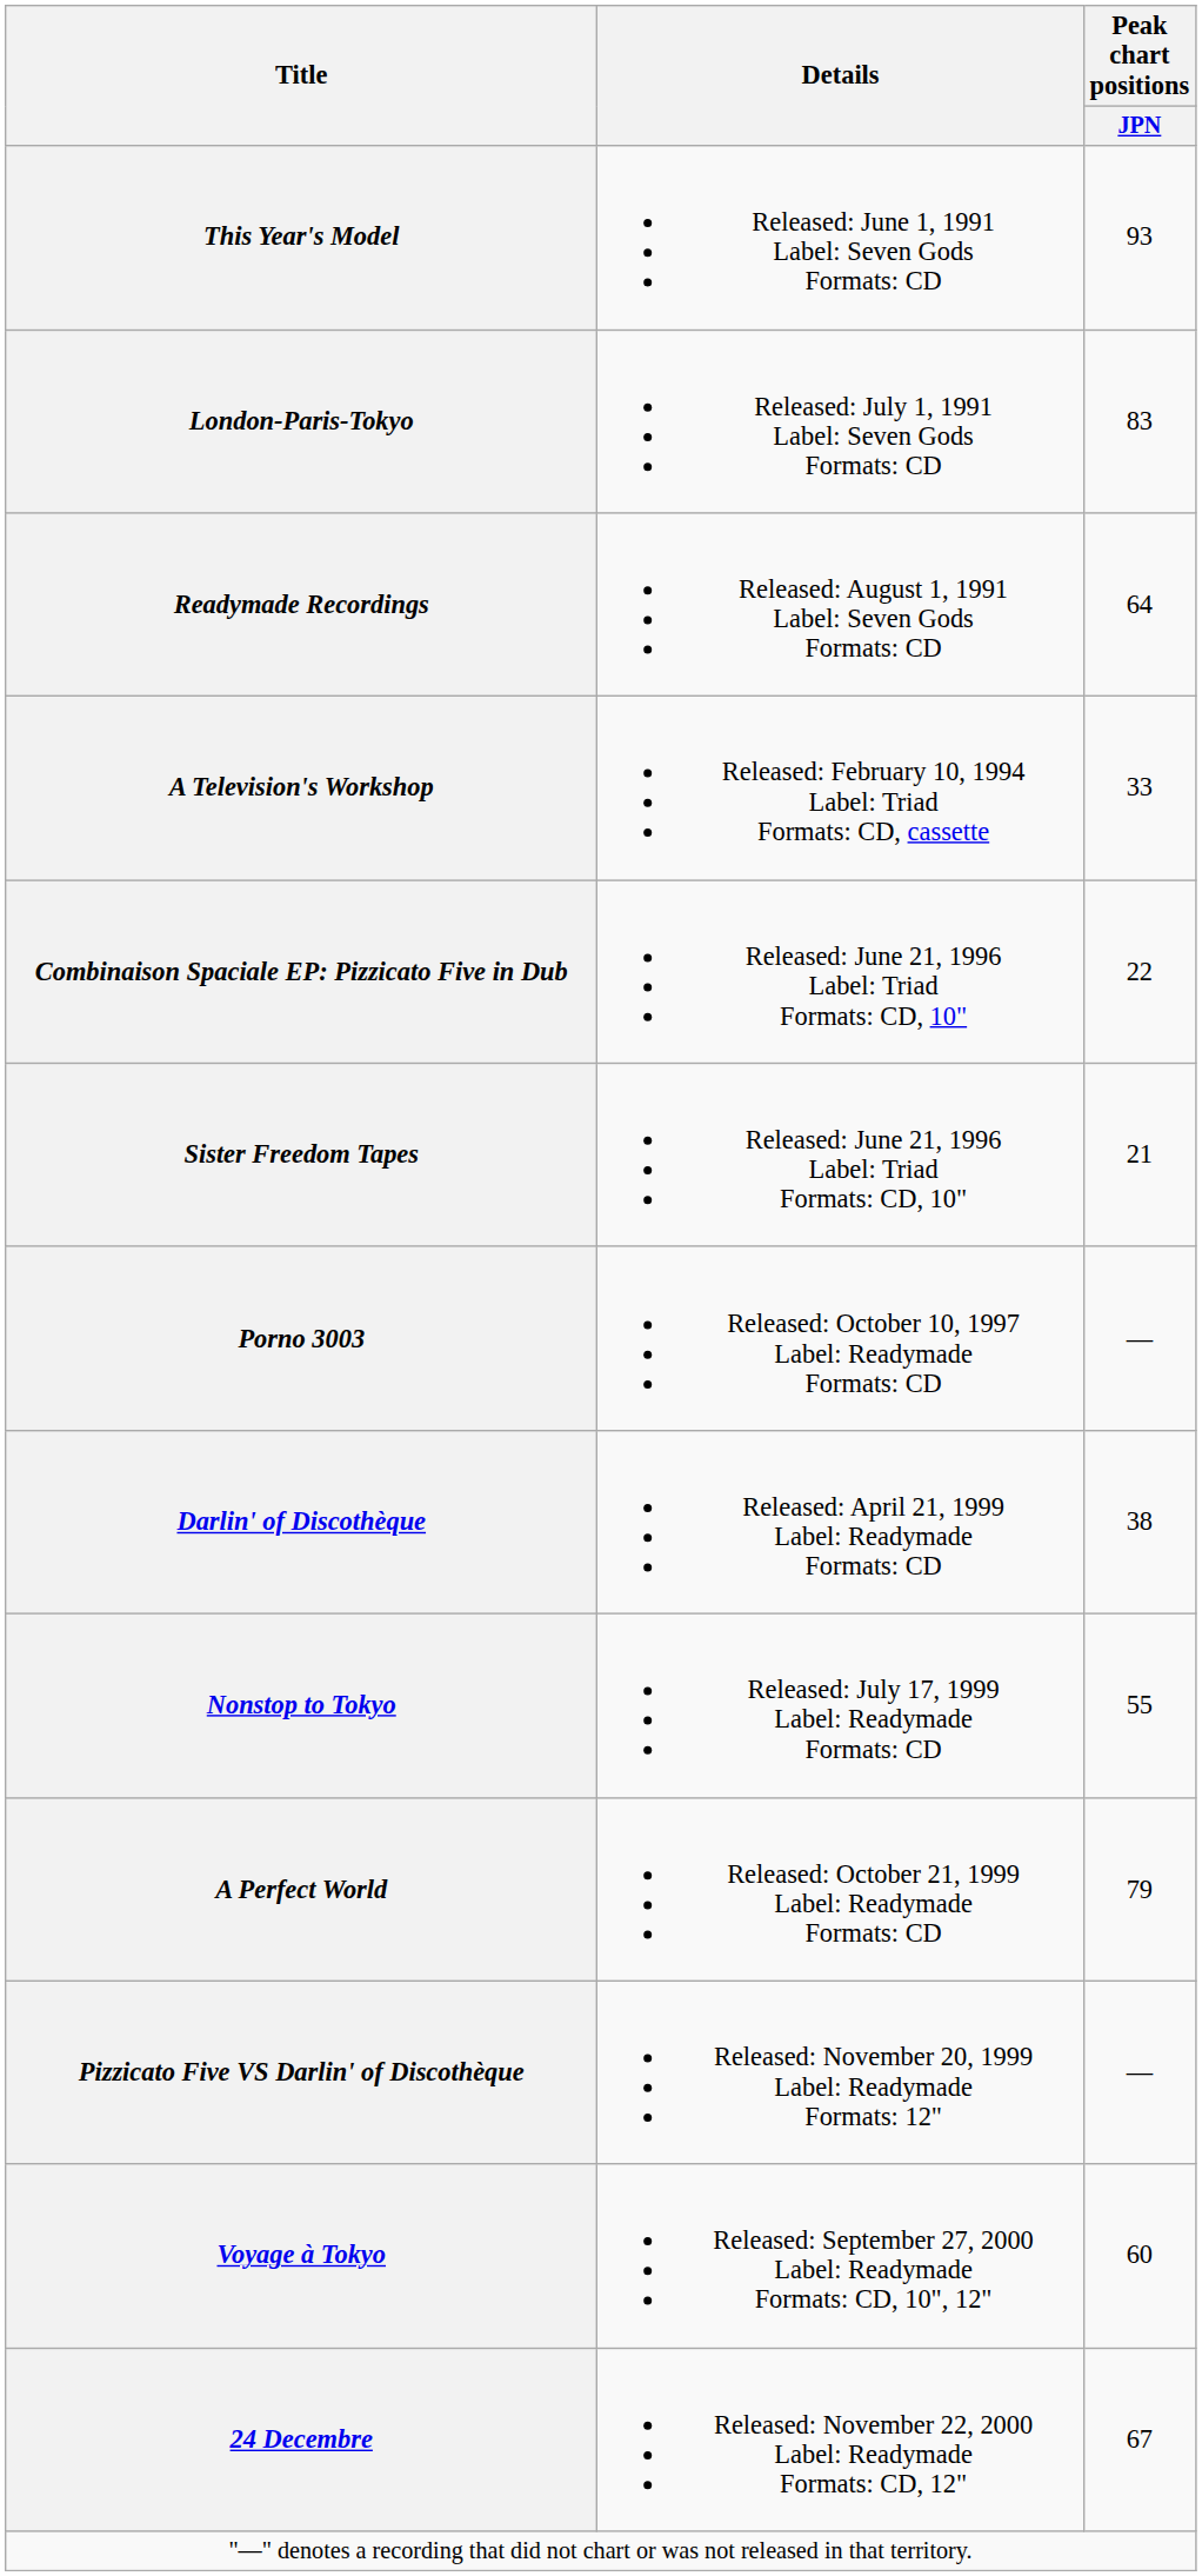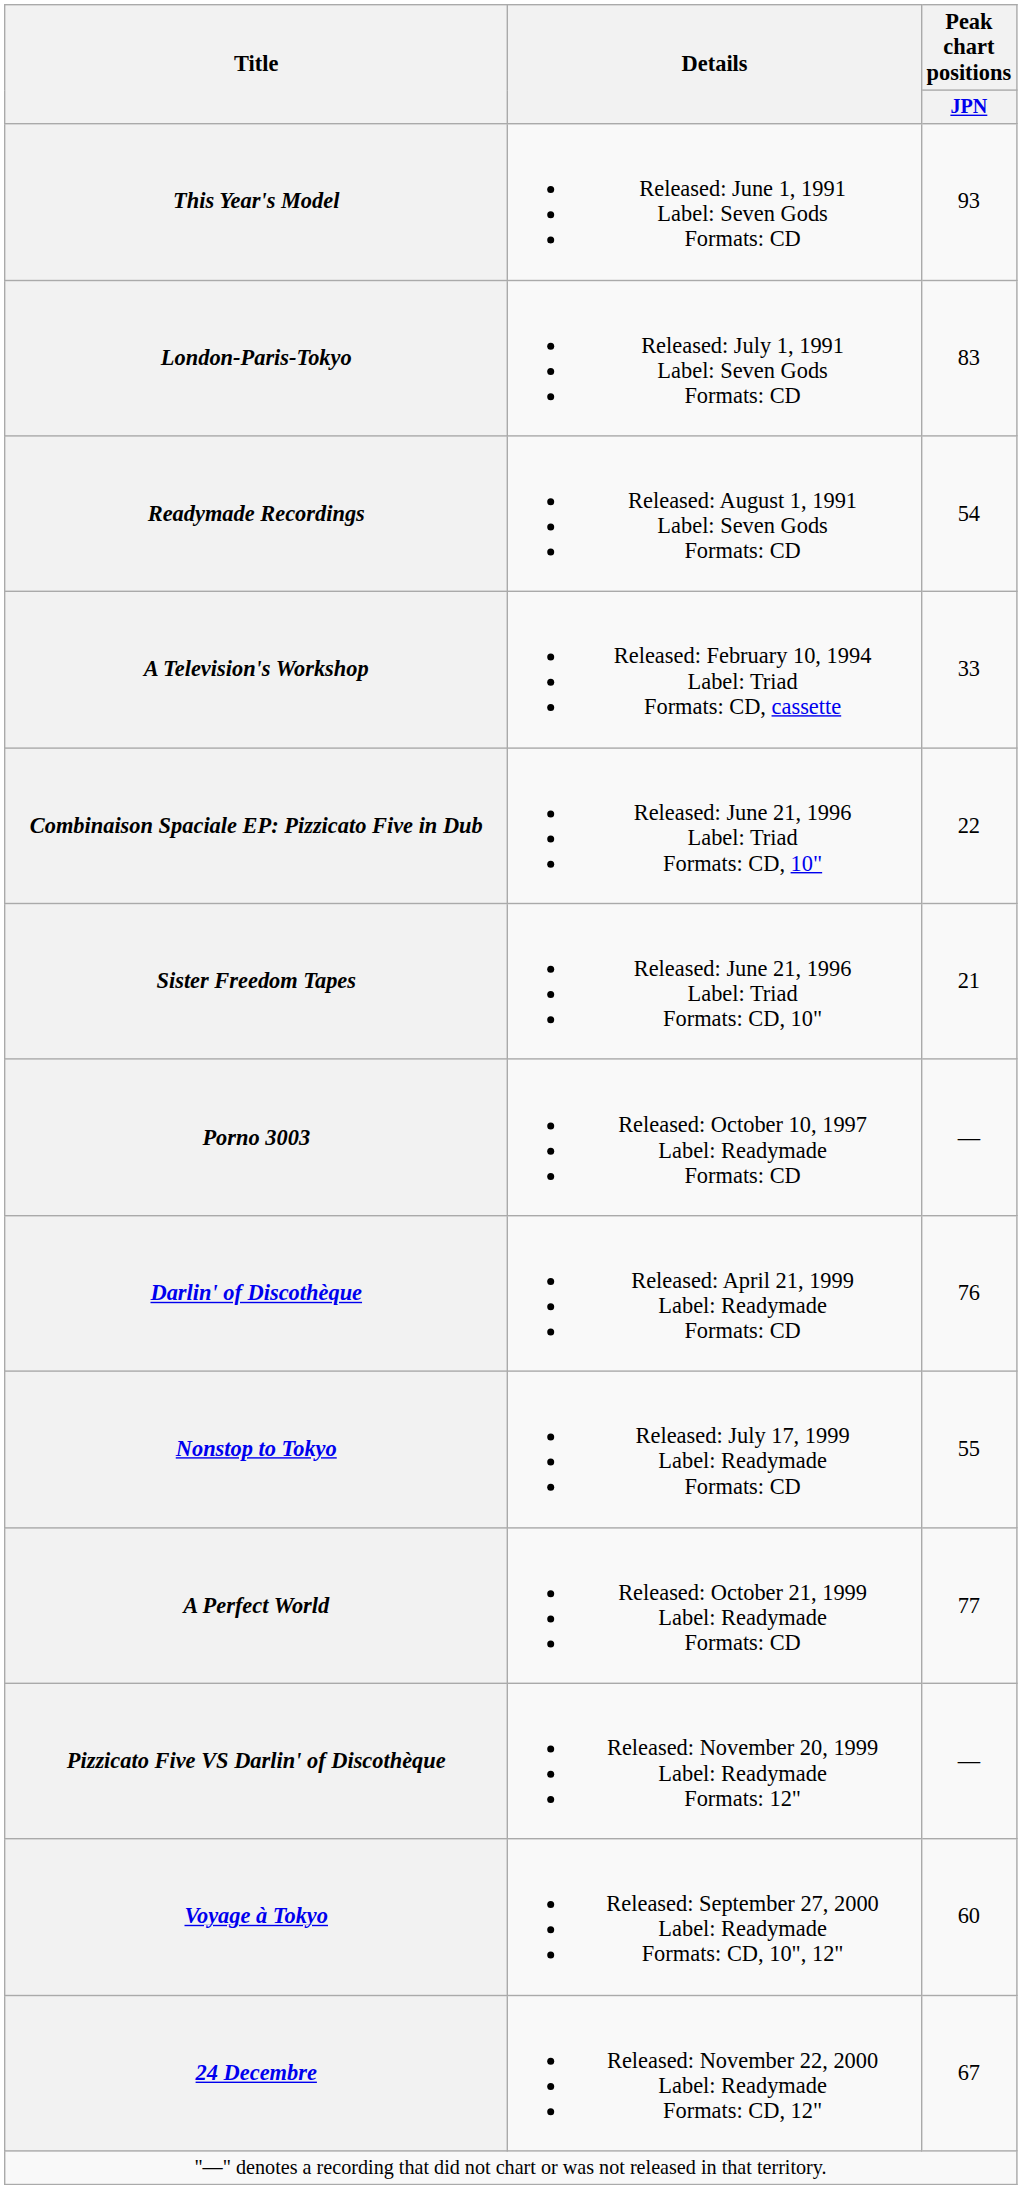Readymade Recordings | Peak chart positions / JPN: 64 -> 54
Darlin' of Discothèque | Peak chart positions / JPN: 38 -> 76
A Perfect World | Peak chart positions / JPN: 79 -> 77
